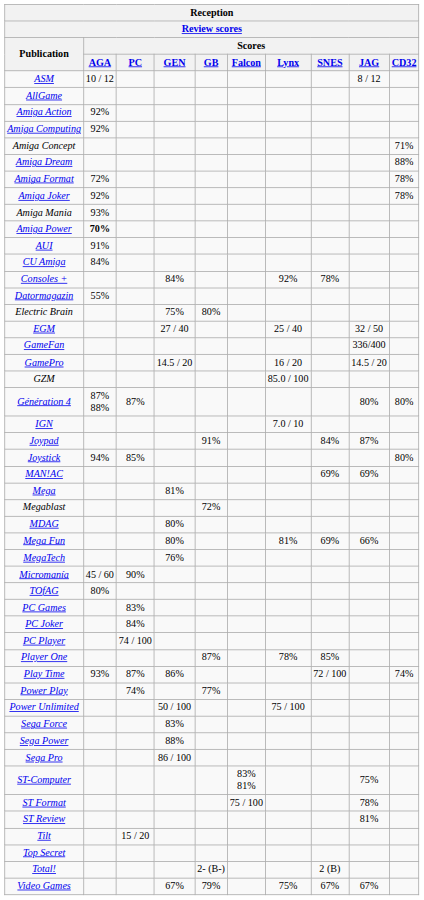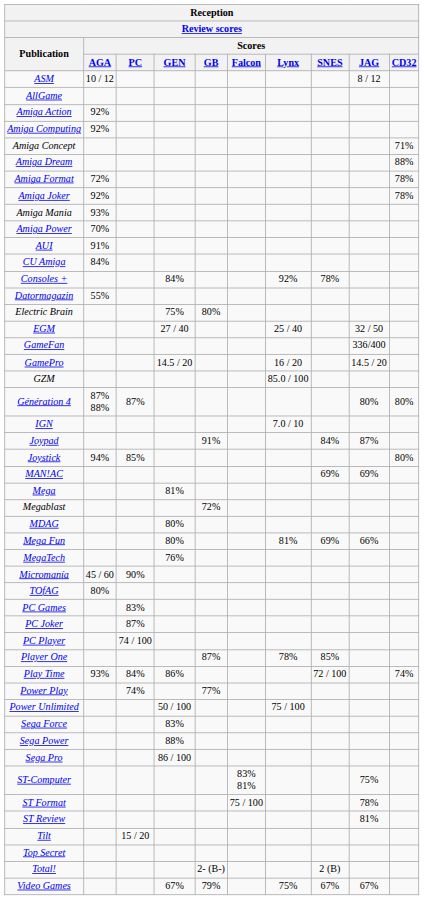Amiga Power | Reception / Review scores / Scores / AGA: bold -> normal
PC Joker | Reception / Review scores / Scores / PC: 84% -> 87%
Play Time | Reception / Review scores / Scores / PC: 87% -> 84%
